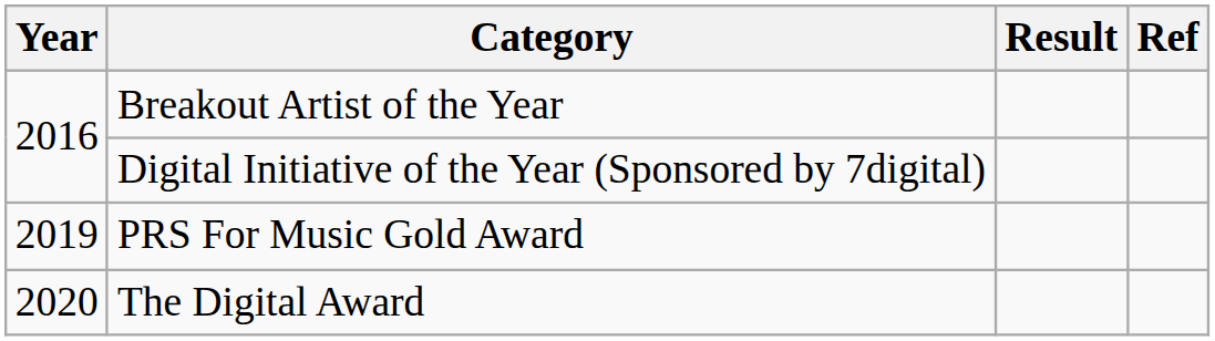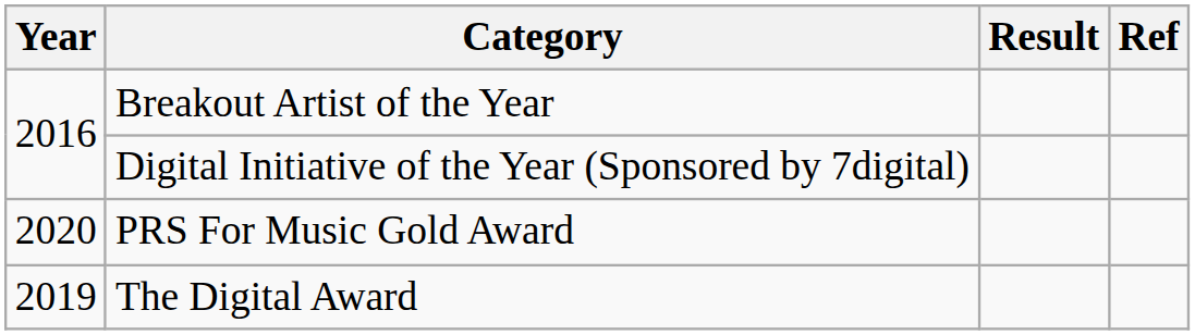PRS For Music Gold Award | Year: 2019 -> 2020
The Digital Award | Year: 2020 -> 2019
